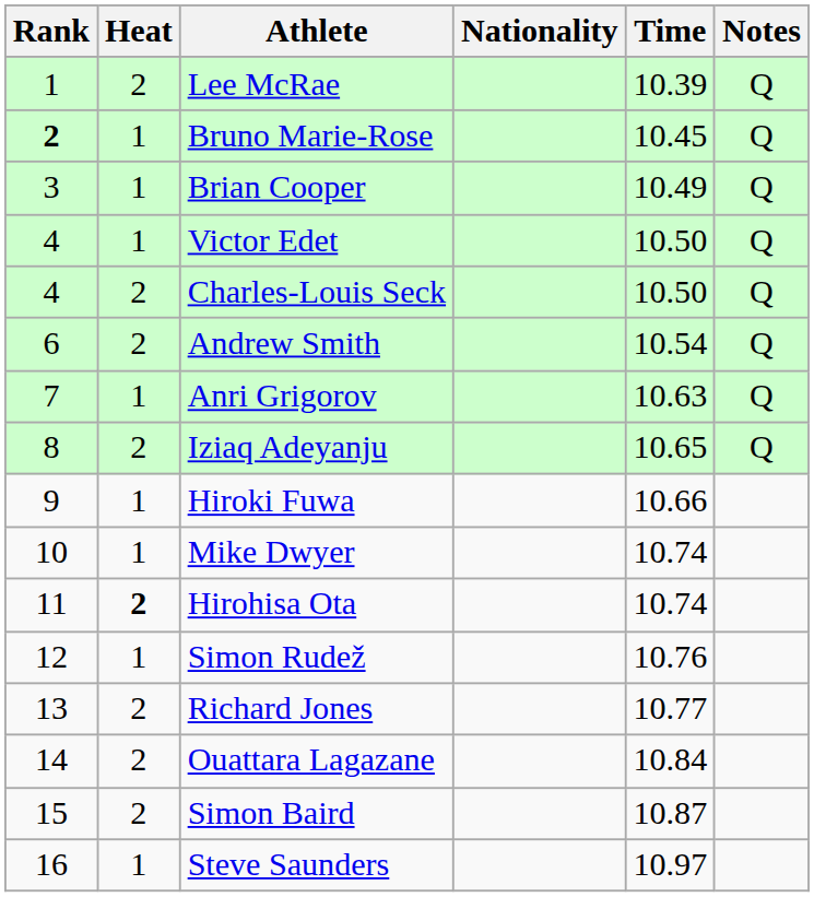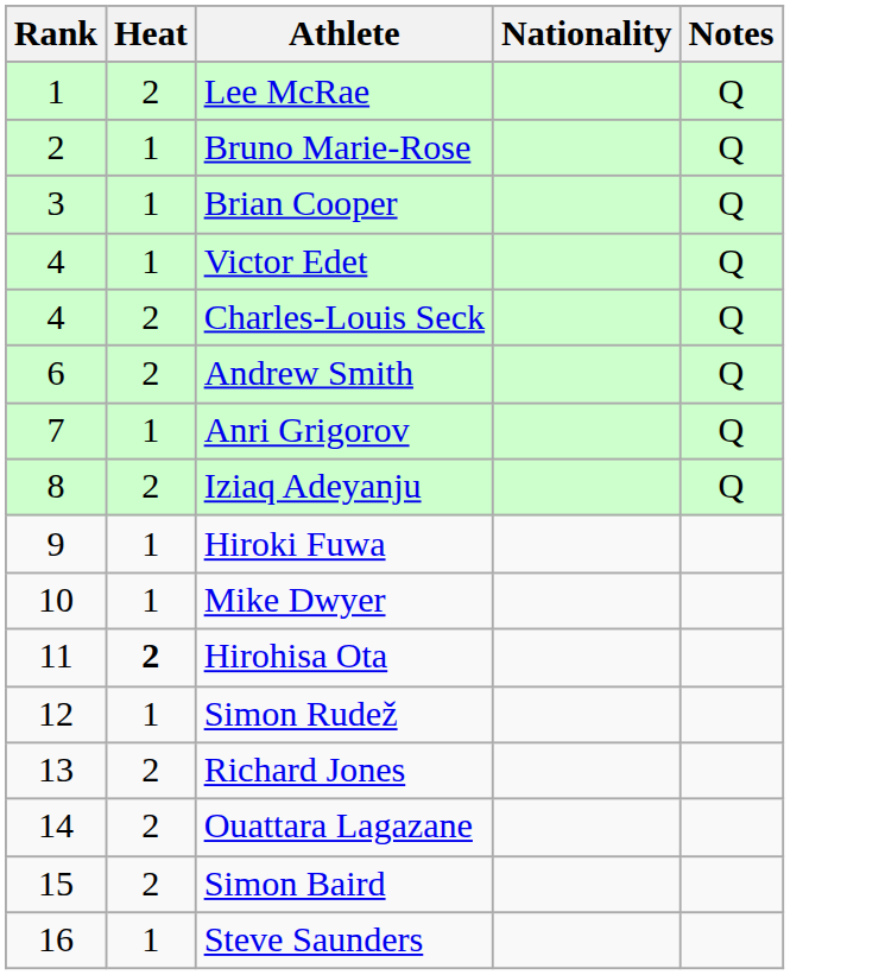- column: Time | 10.39 | 10.45 | 10.49 | 10.50 | 10.50 | 10.54 | 10.63 | 10.65 | 10.66 | 10.74 | 10.74 | 10.76 | 10.77 | 10.84 | 10.87 | 10.97
Bruno Marie-Rose | Rank: bold -> normal
